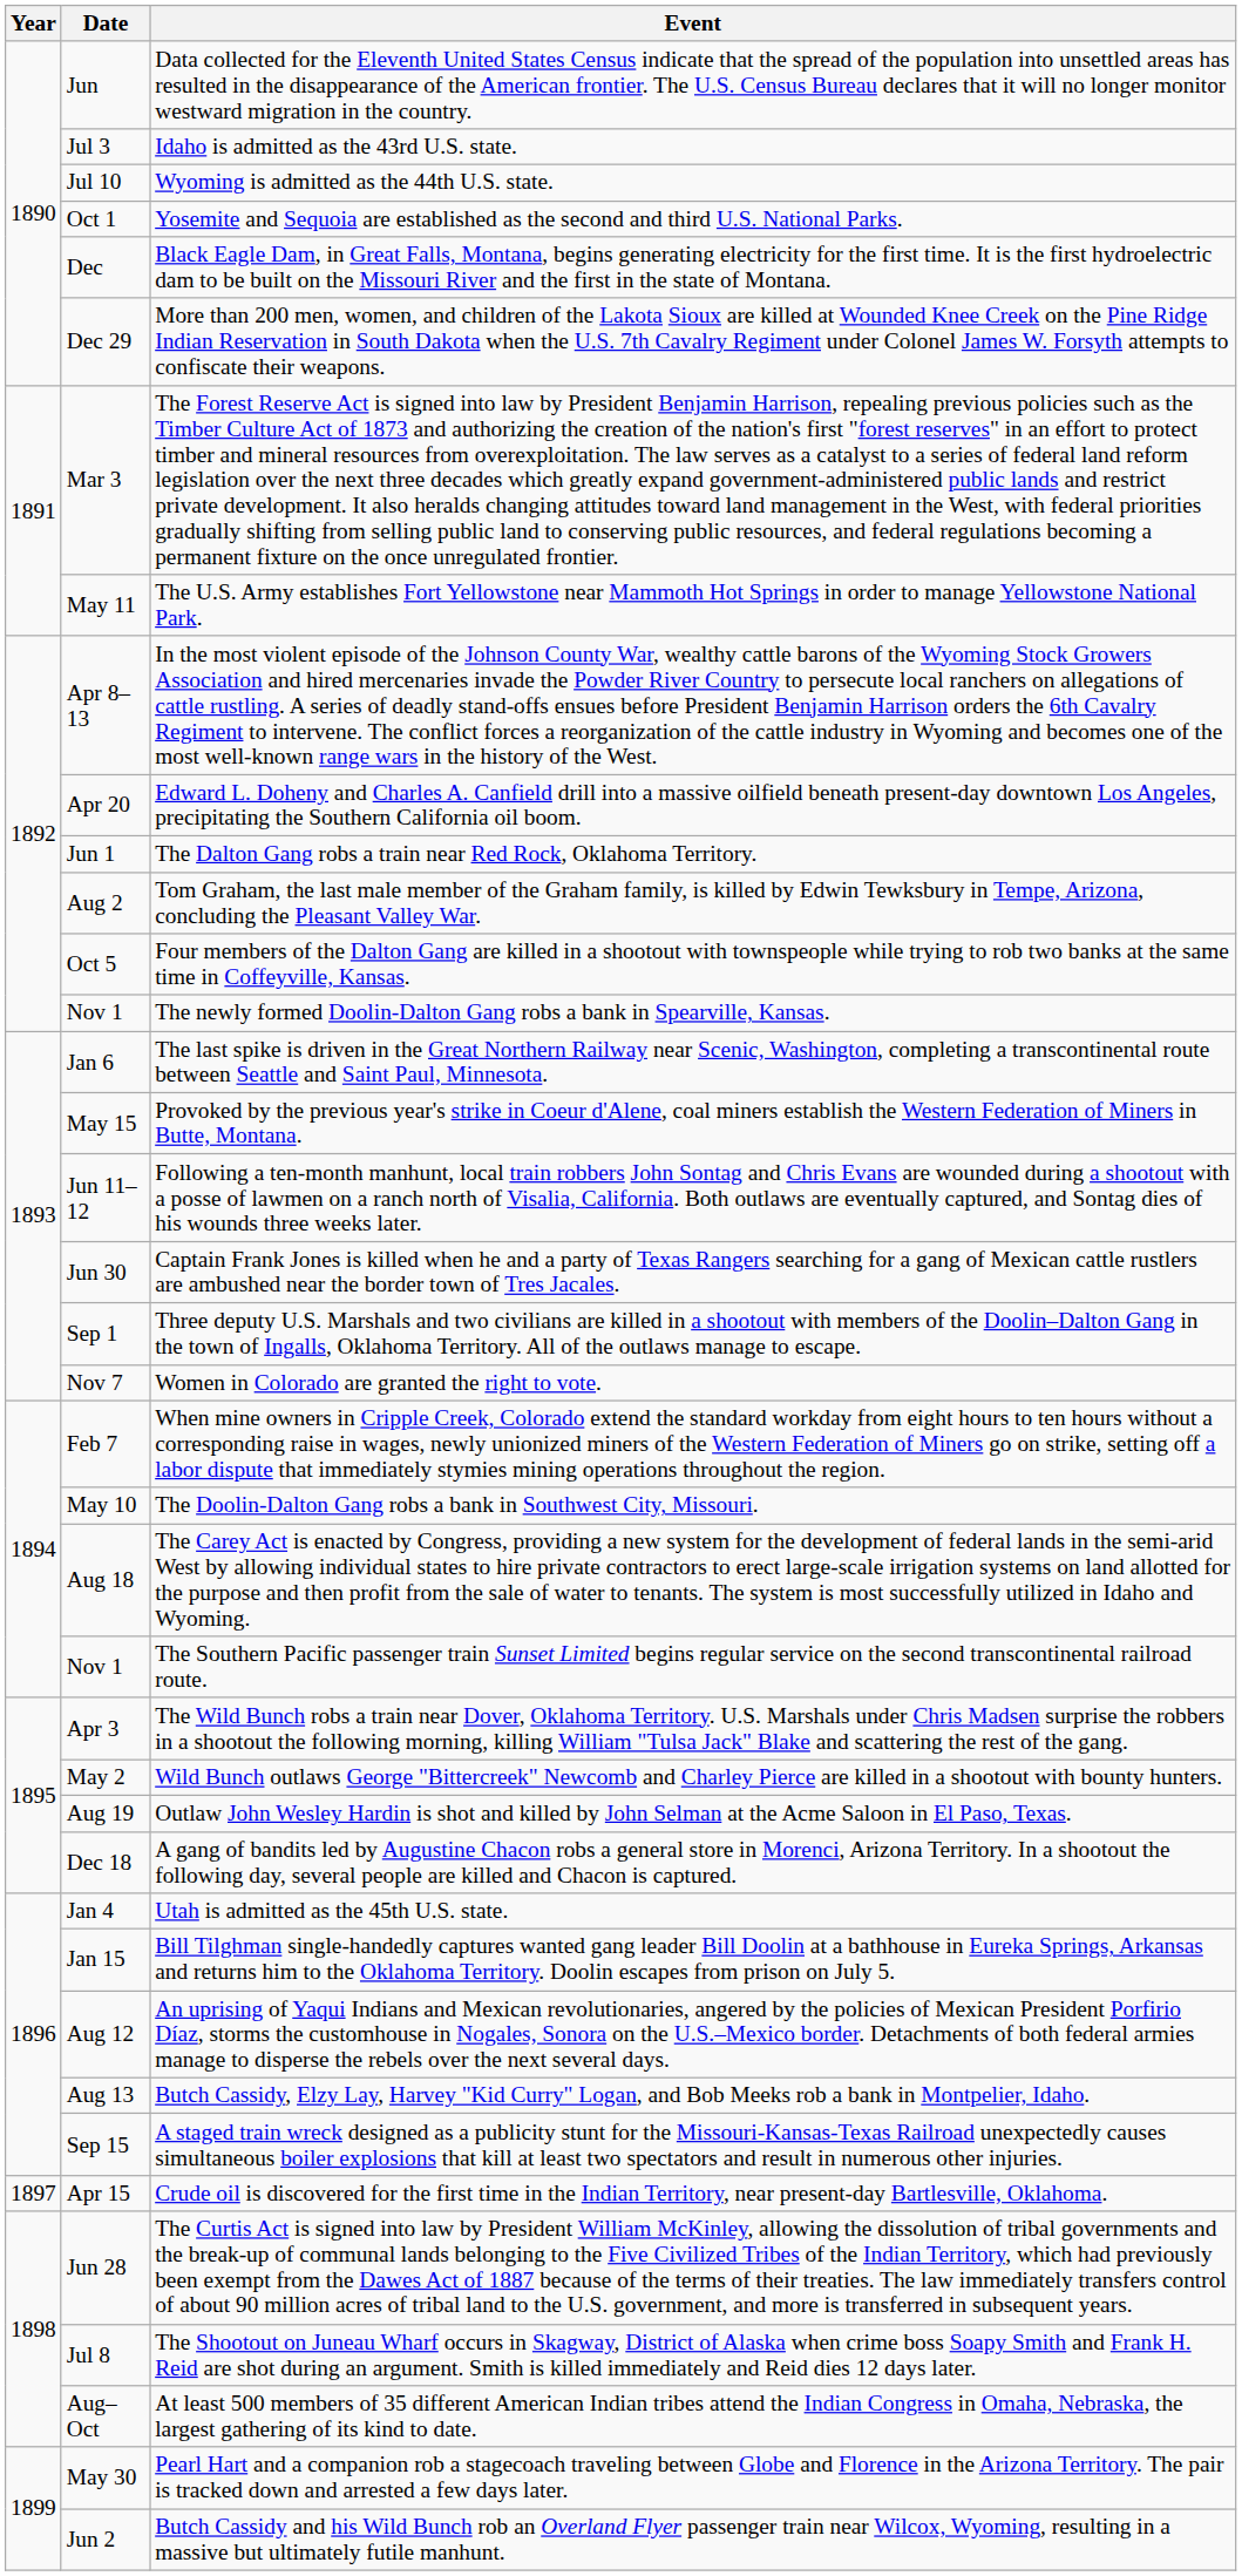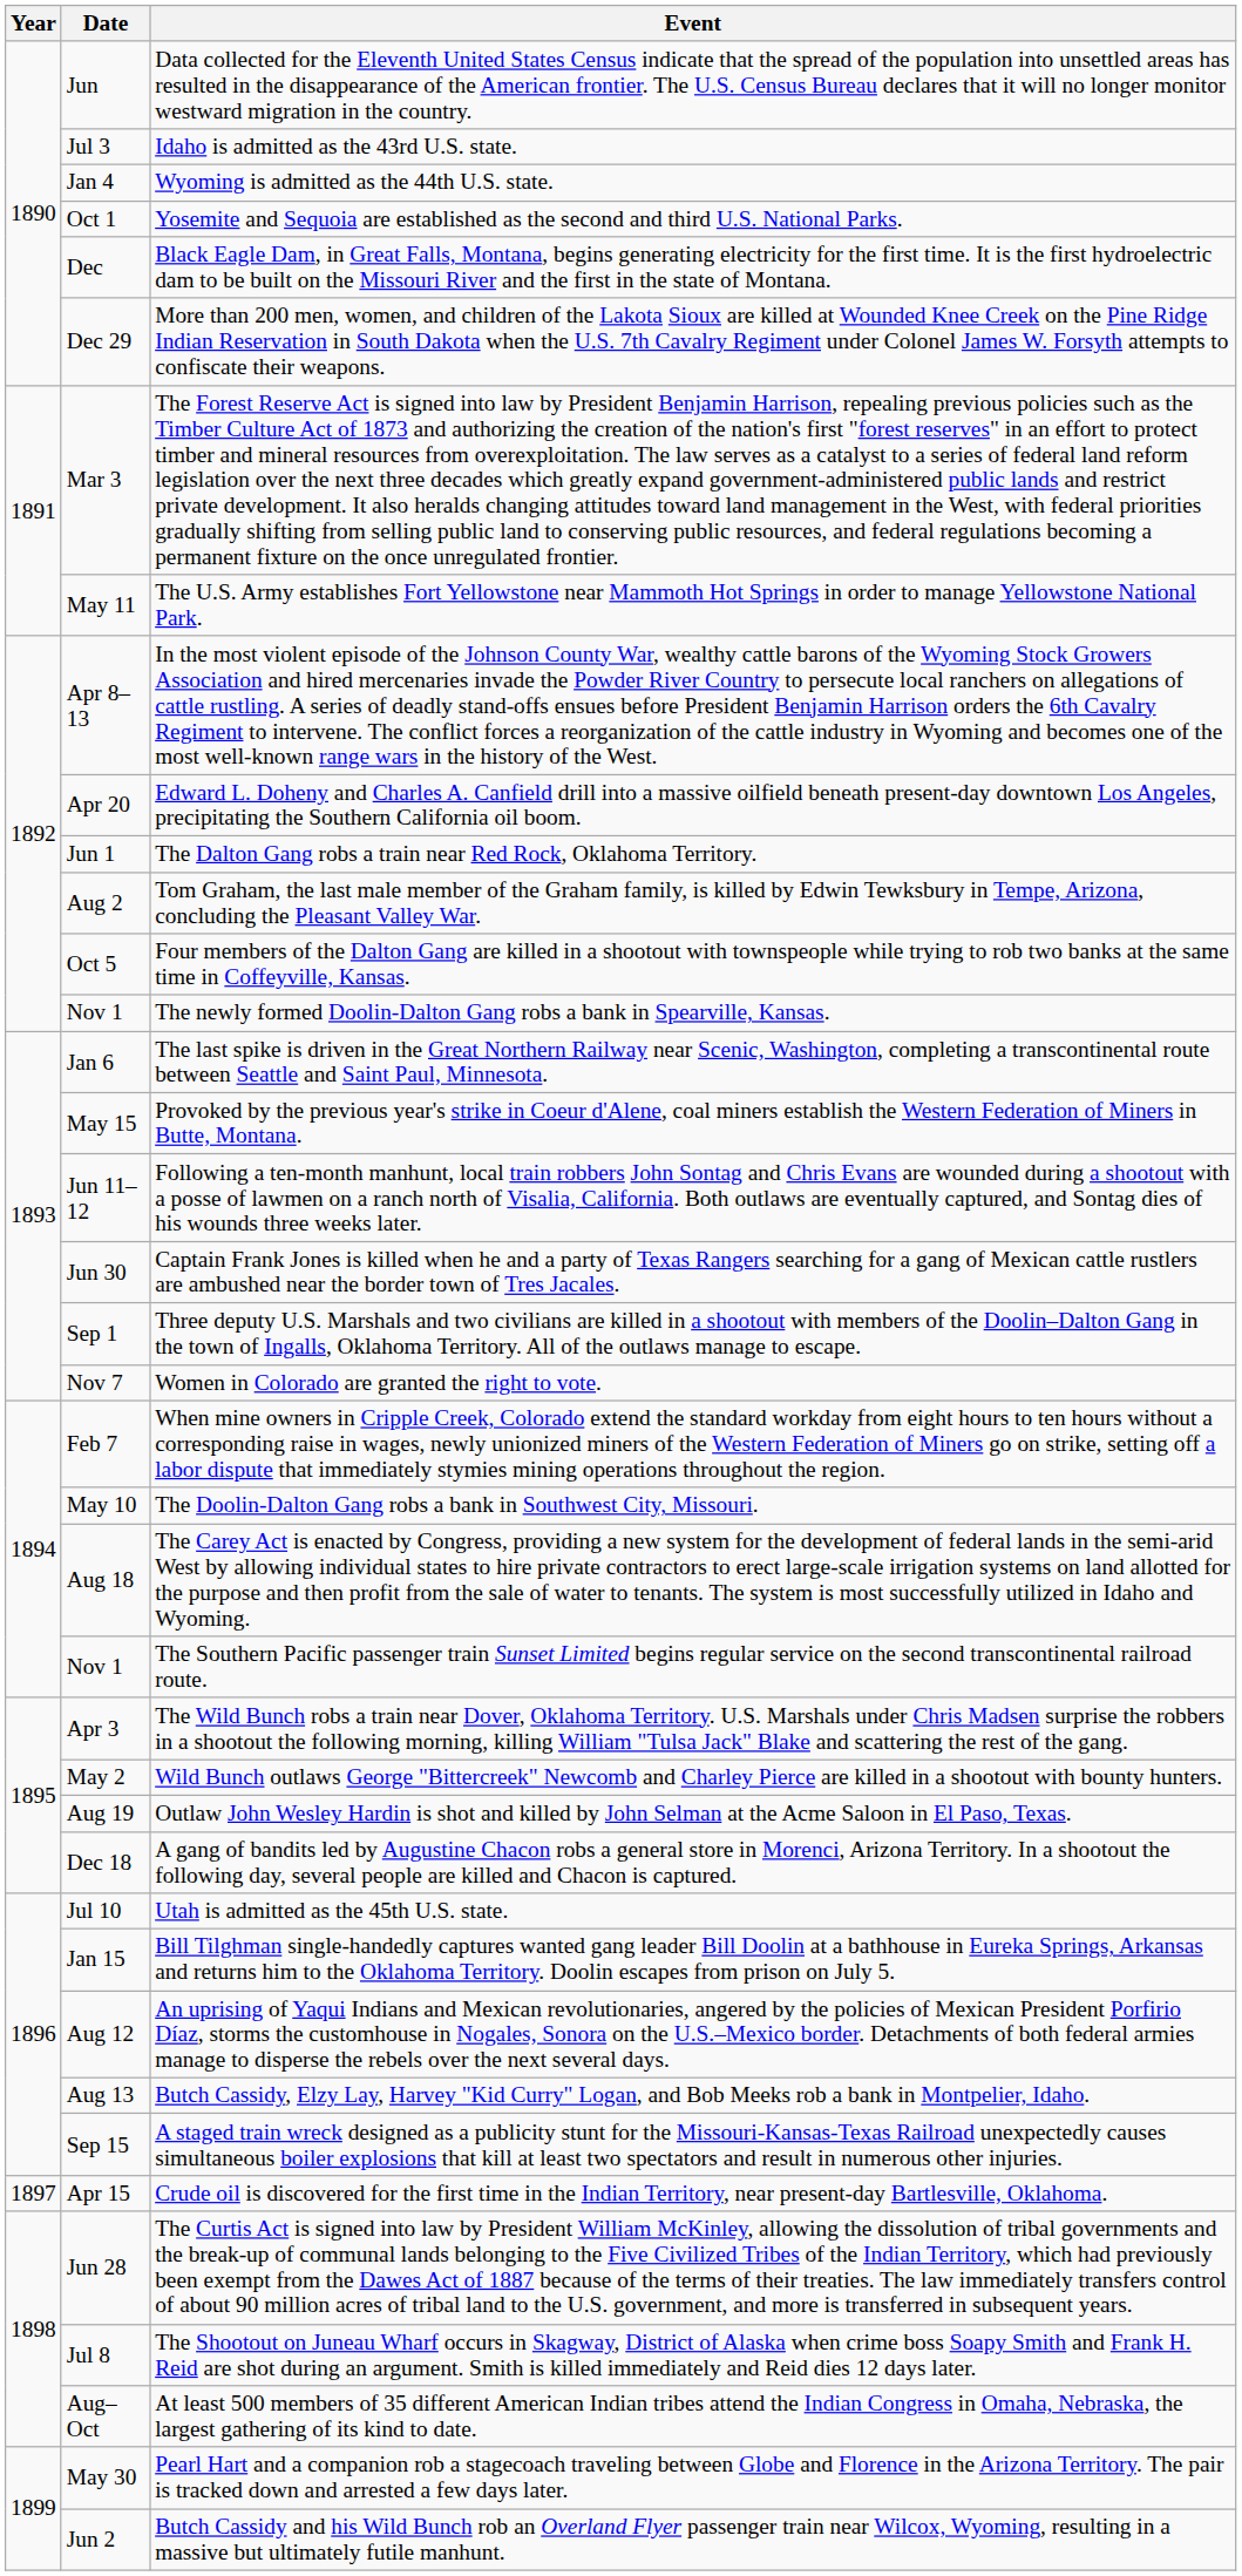Wyoming is admitted as the 44th U.S. state. | Date: Jul 10 -> Jan 4
Utah is admitted as the 45th U.S. state. | Date: Jan 4 -> Jul 10
